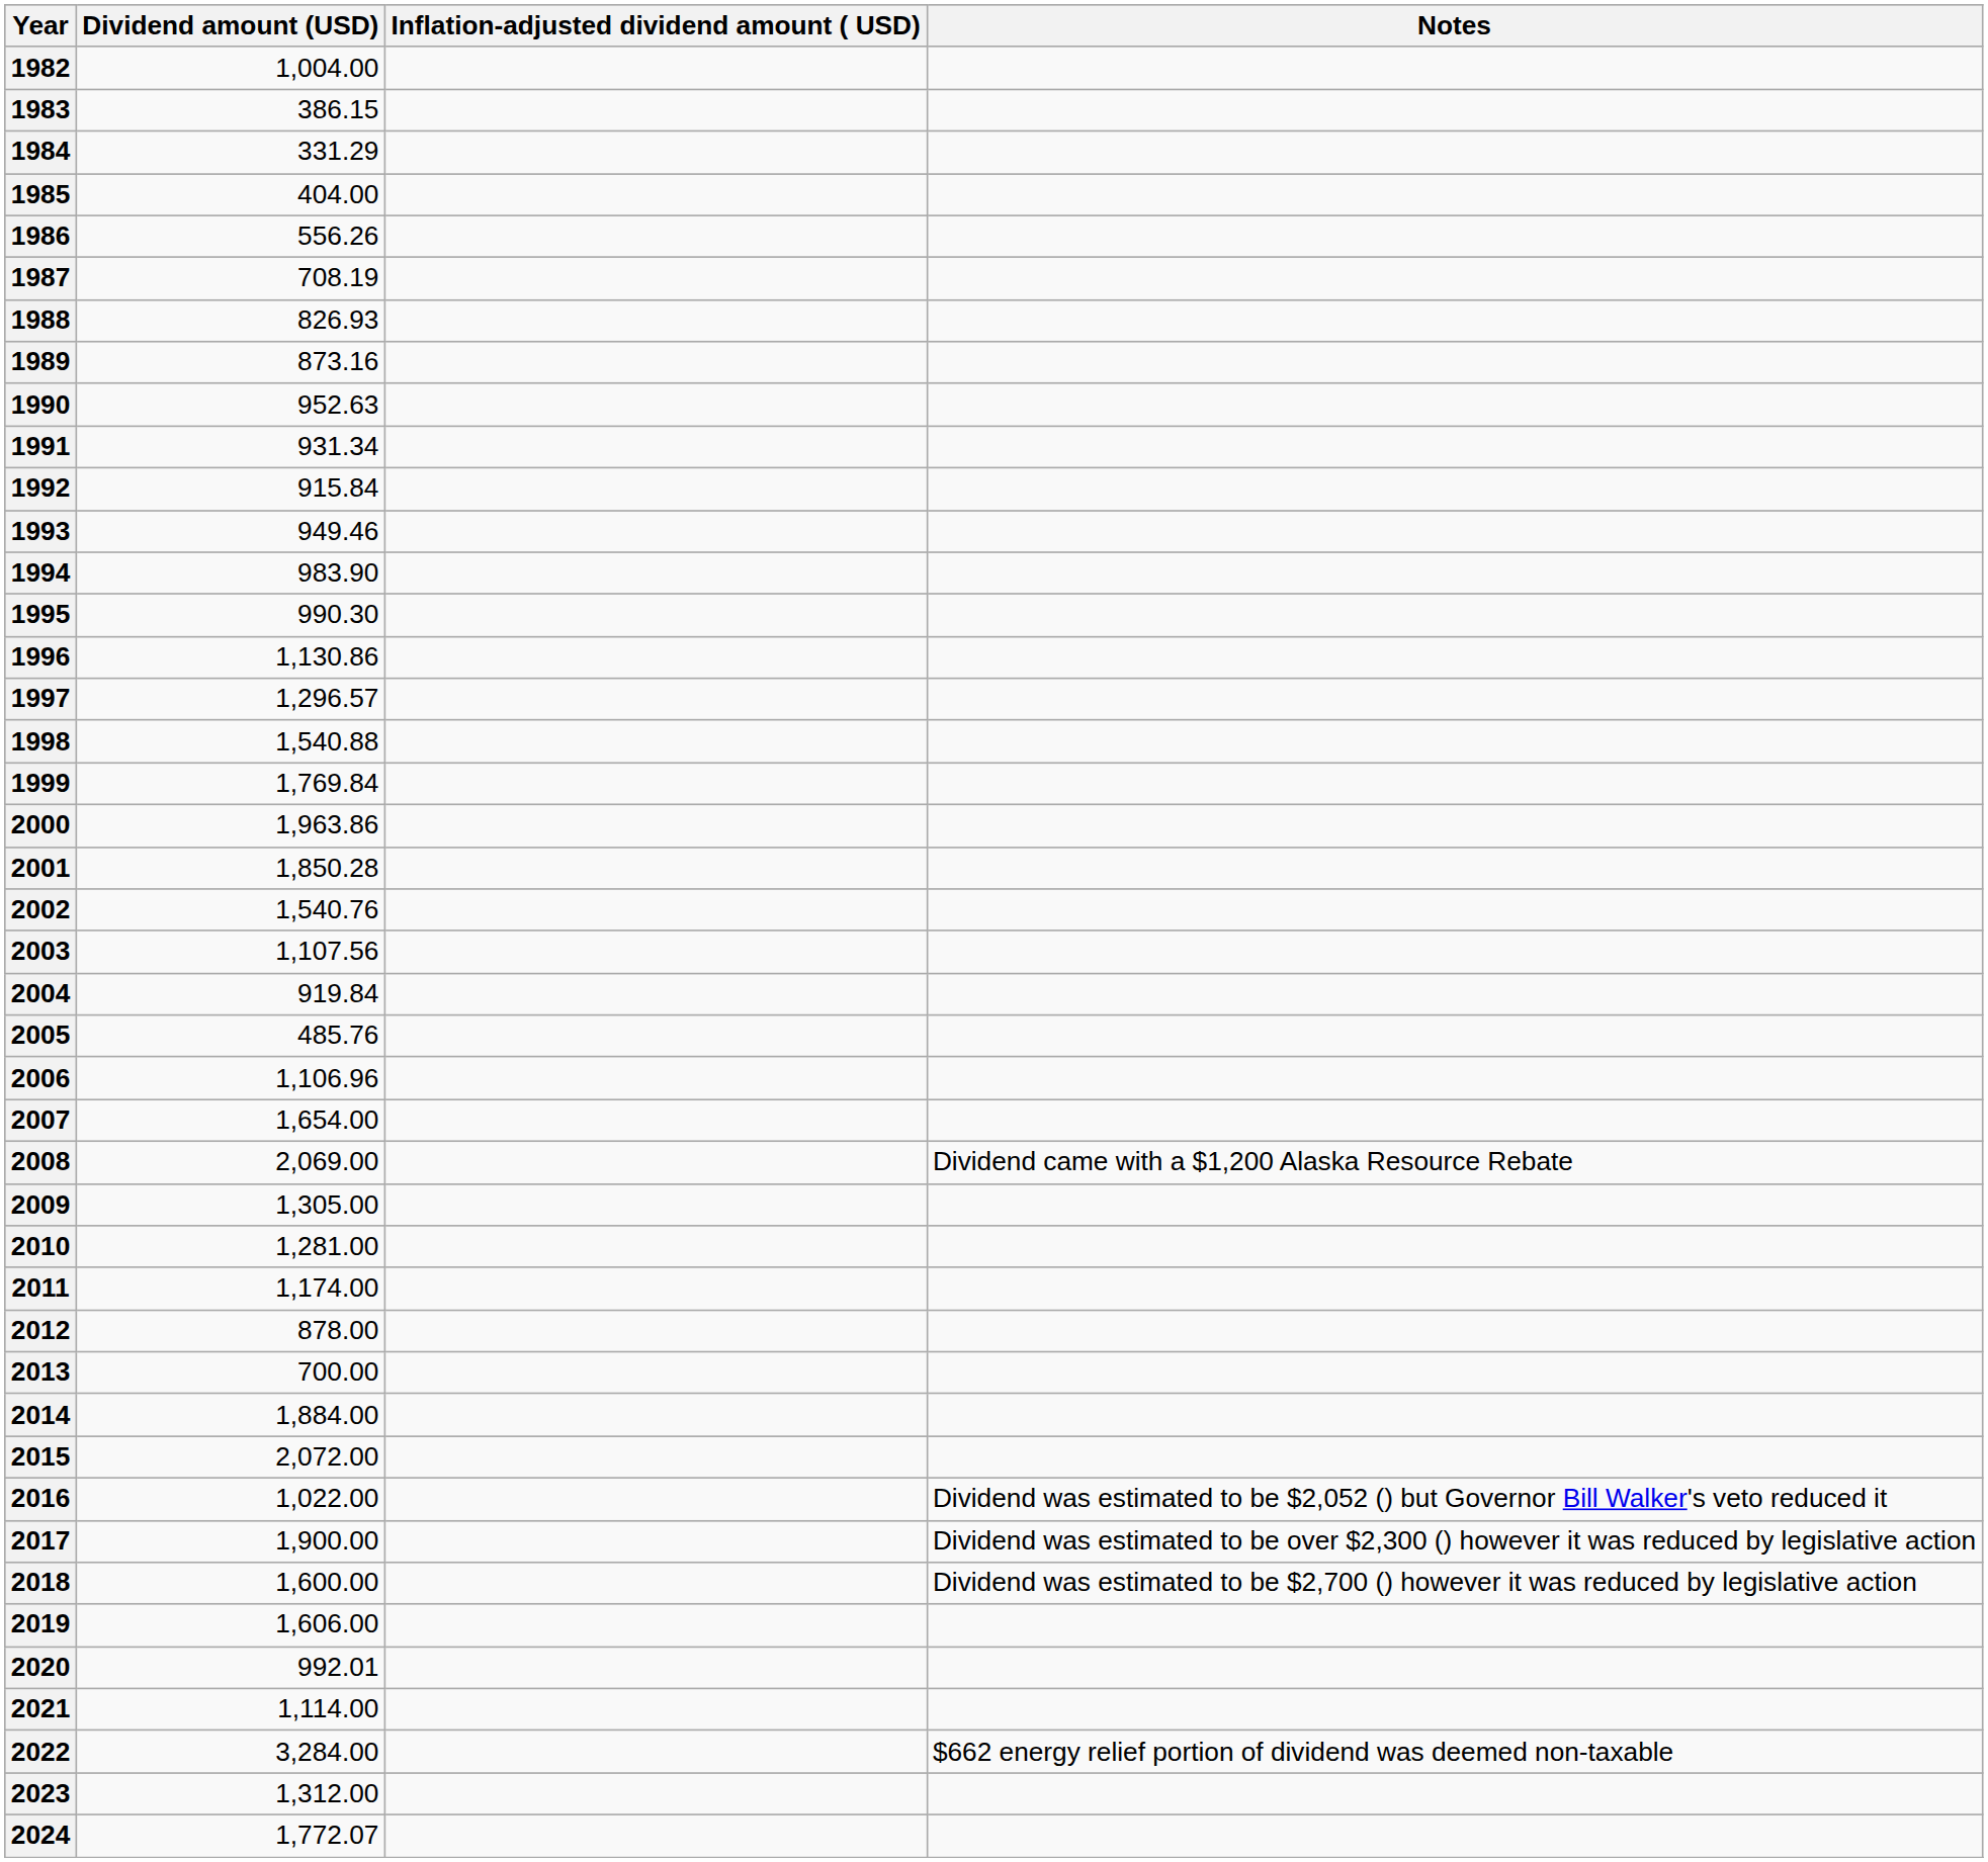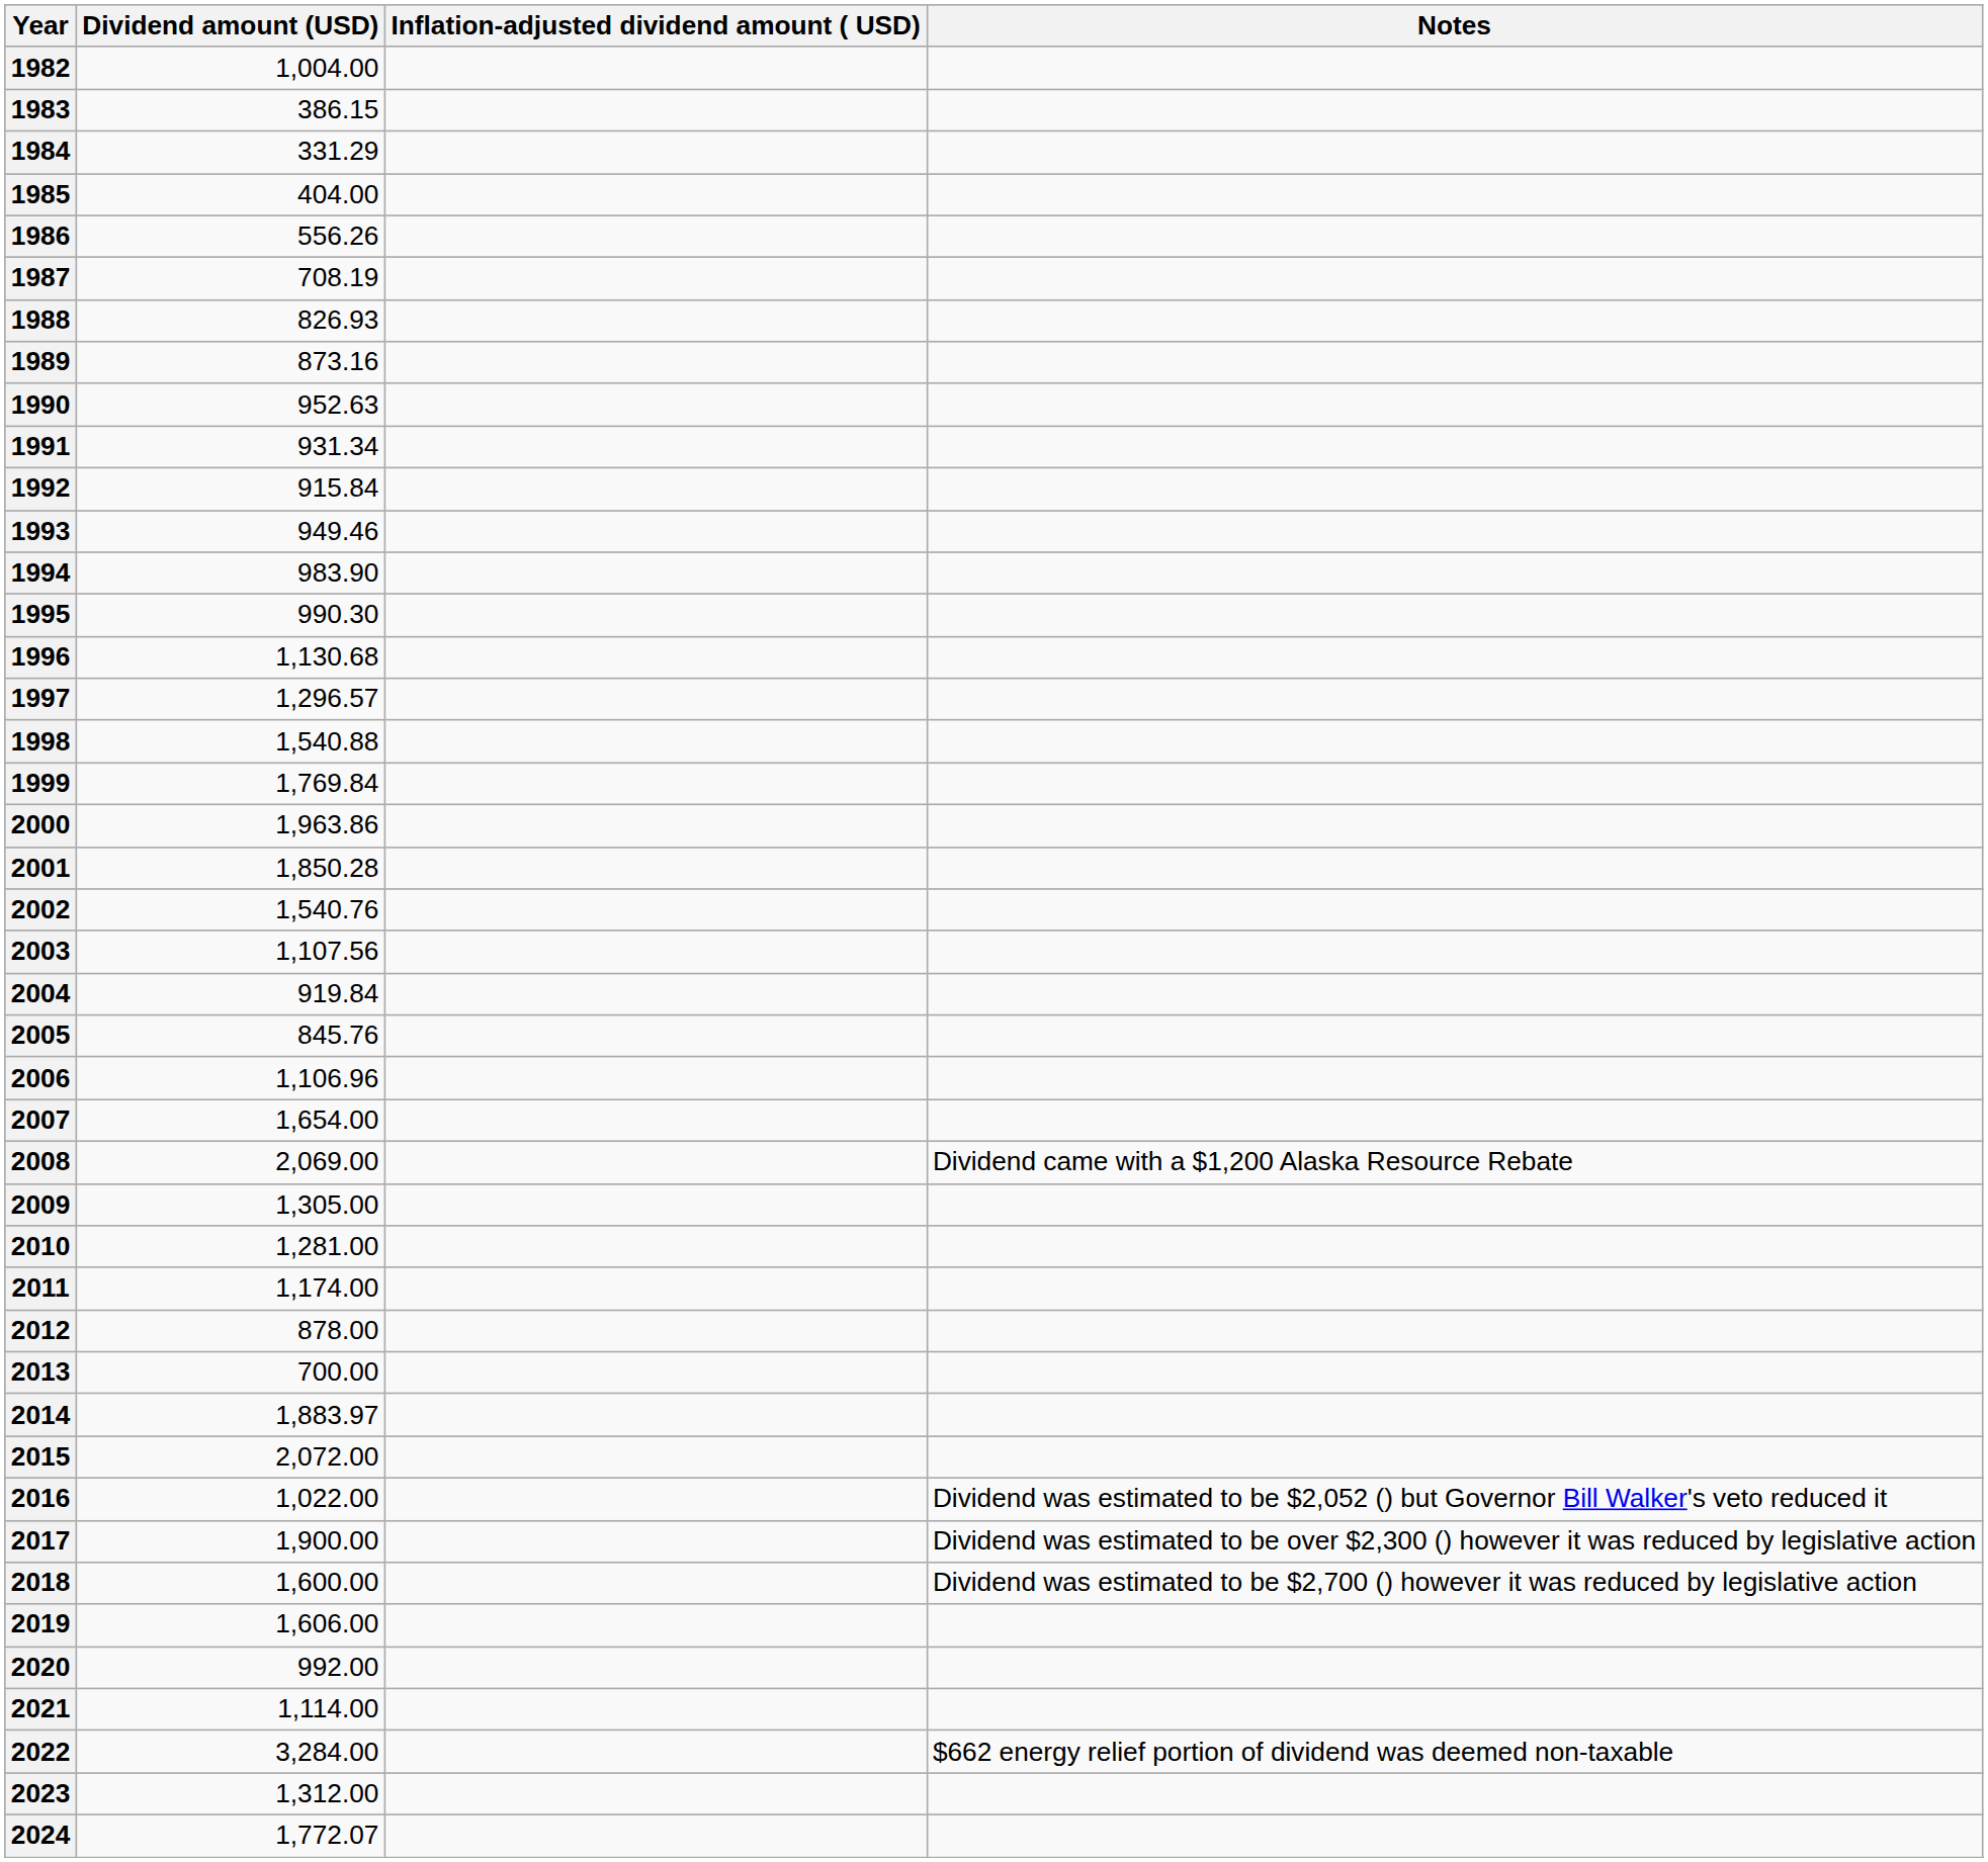1996 | Dividend amount (USD): 1,130.86 -> 1,130.68
2005 | Dividend amount (USD): 485.76 -> 845.76
2014 | Dividend amount (USD): 1,884.00 -> 1,883.97
2020 | Dividend amount (USD): 992.01 -> 992.00
